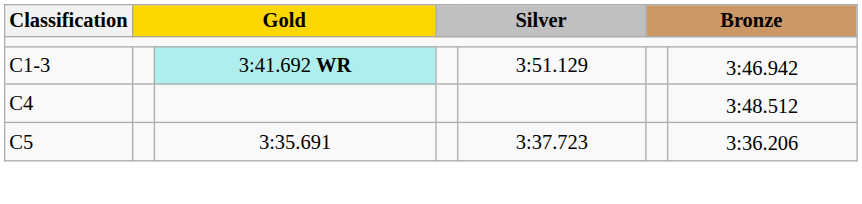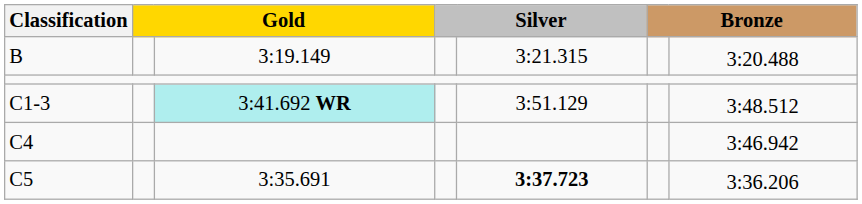+ row: B | 3:19.149 | 3:21.315 | 3:20.488
C1-3 | column 7: 3:46.942 -> 3:48.512
C4 | column 7: 3:48.512 -> 3:46.942
C5 | column 5: normal -> bold
